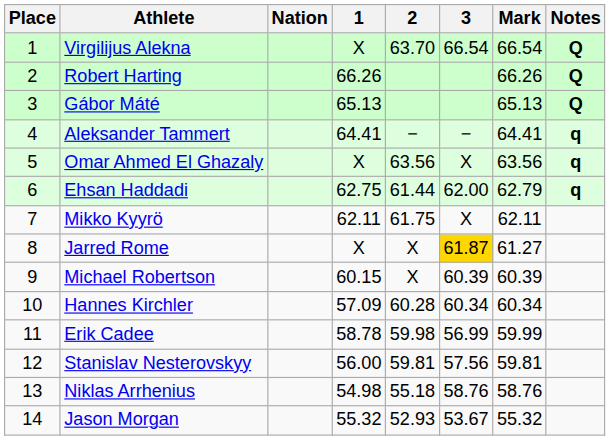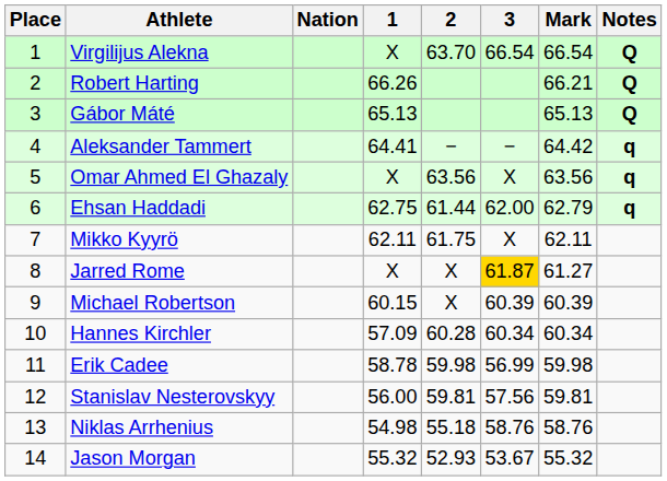Robert Harting | Mark: 66.26 -> 66.21
Aleksander Tammert | Mark: 64.41 -> 64.42
Erik Cadee | Mark: 59.99 -> 59.98
